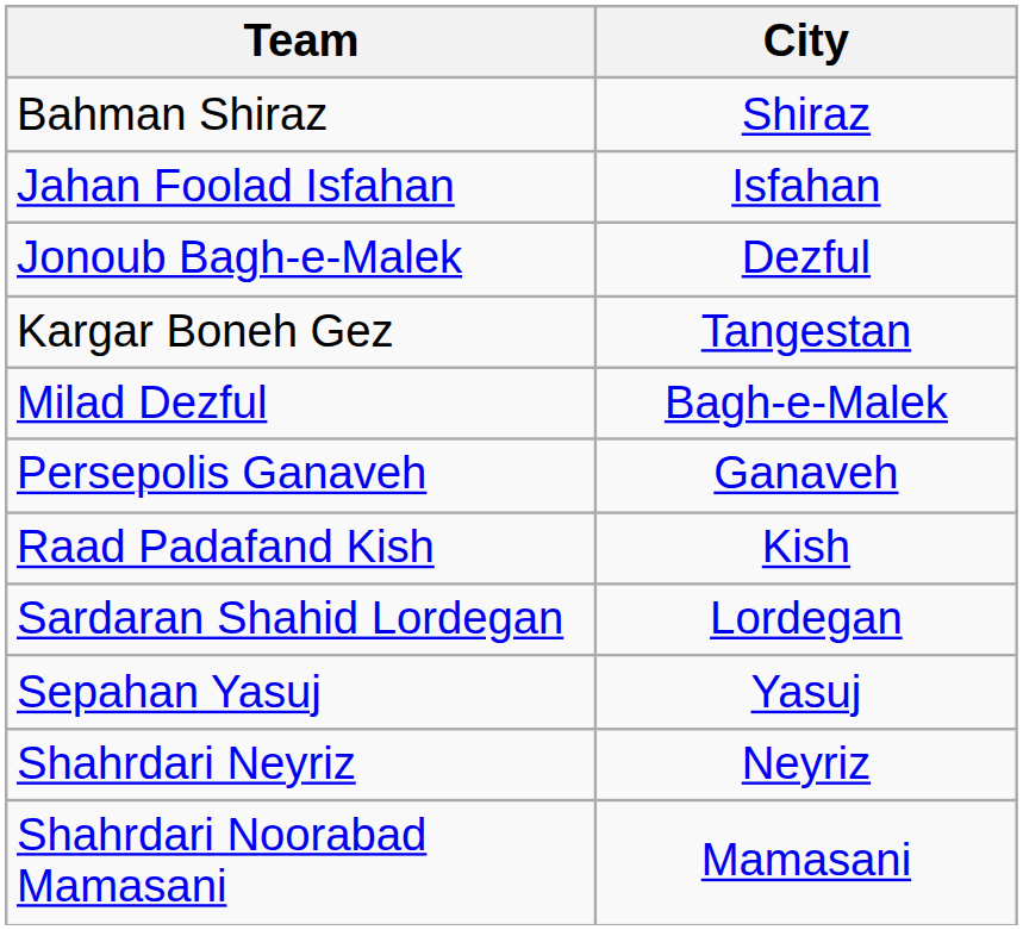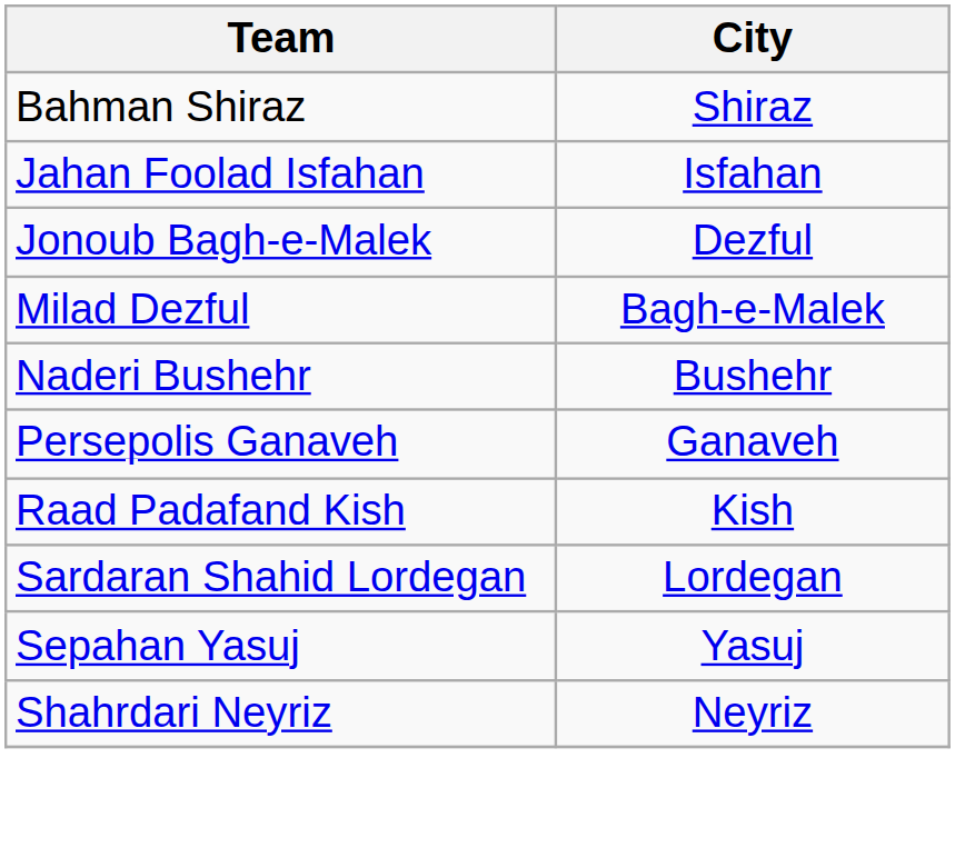- row: Kargar Boneh Gez | Tangestan
+ row: Naderi Bushehr | Bushehr
- row: Shahrdari Noorabad Mamasani | Mamasani
